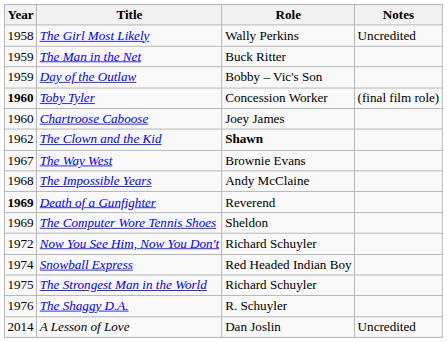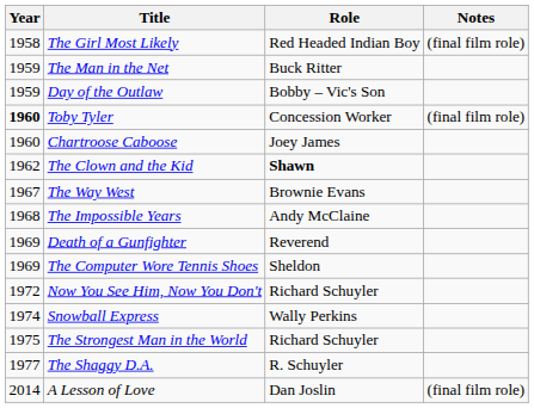The Girl Most Likely | Role: Wally Perkins -> Red Headed Indian Boy
The Girl Most Likely | Notes: Uncredited -> (final film role)
Death of a Gunfighter | Year: bold -> normal
Snowball Express | Role: Red Headed Indian Boy -> Wally Perkins
The Shaggy D.A. | Year: 1976 -> 1977
A Lesson of Love | Notes: Uncredited -> (final film role)
